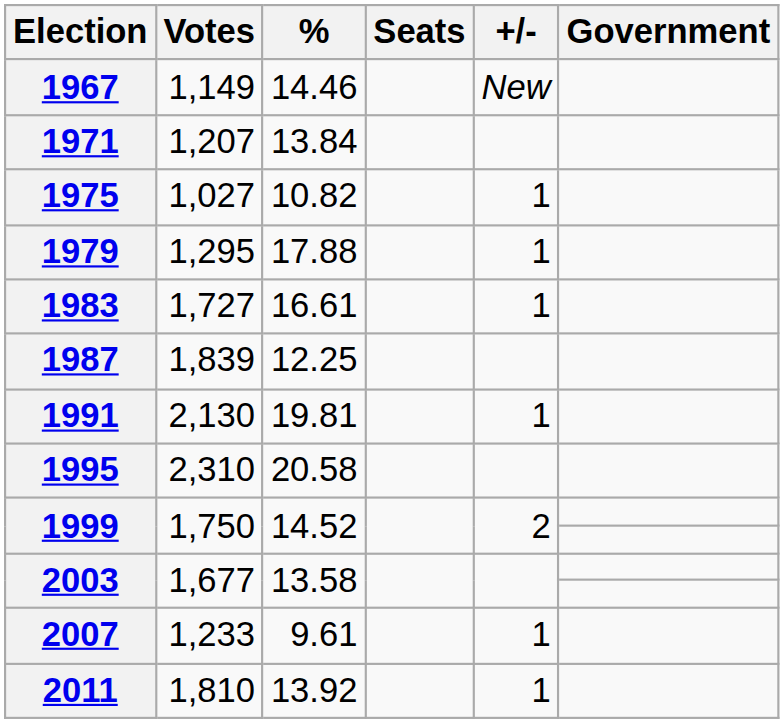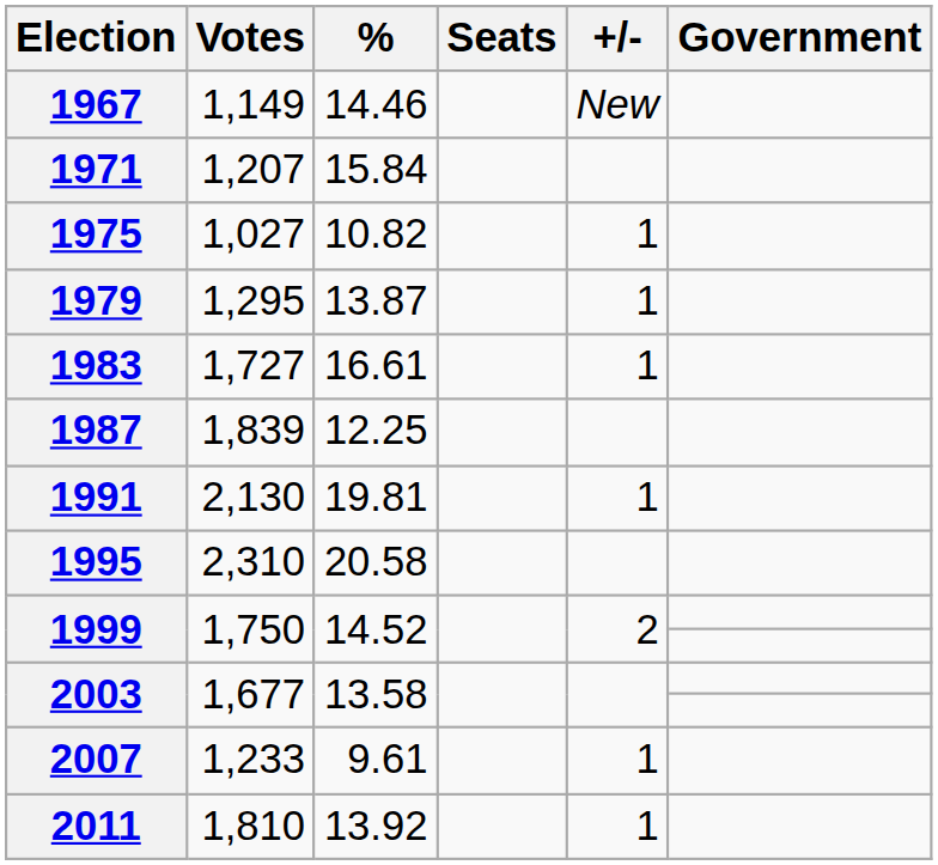1971 | %: 13.84 -> 15.84
1979 | %: 17.88 -> 13.87
